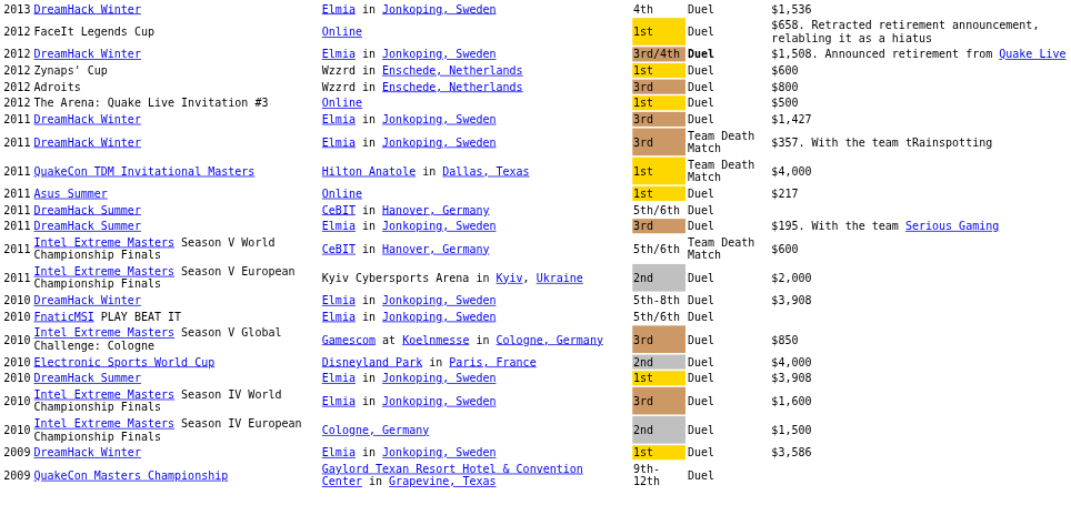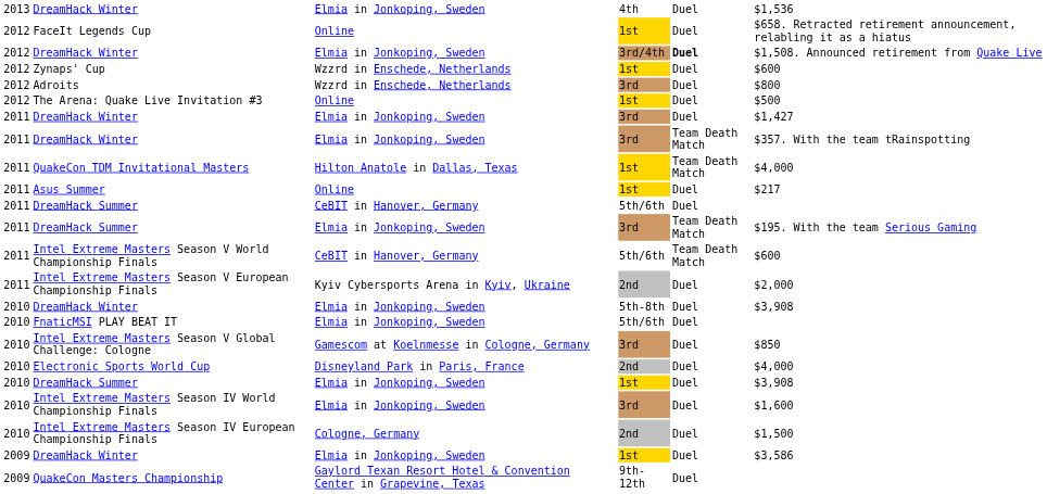DreamHack Summer / 3rd | column 5: Duel -> Team Death Match
